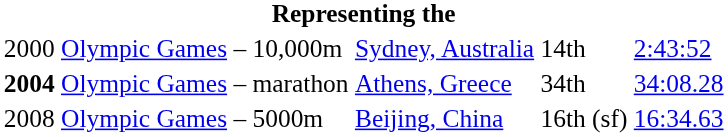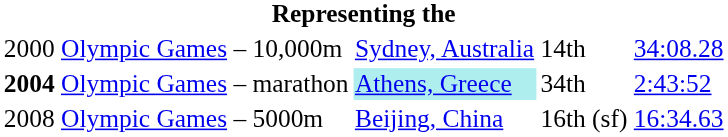Olympic Games – 10,000m | column 5: 2:43:52 -> 34:08.28
Olympic Games – marathon | column 3: no background -> paleturquoise background
Olympic Games – marathon | column 5: 34:08.28 -> 2:43:52
